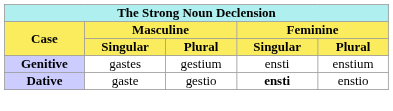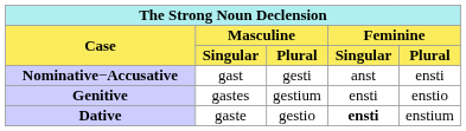+ row: Nominative−Accusative | gast | gesti | anst | ensti
Genitive | column 5: enstium -> enstio
Dative | column 5: enstio -> enstium
